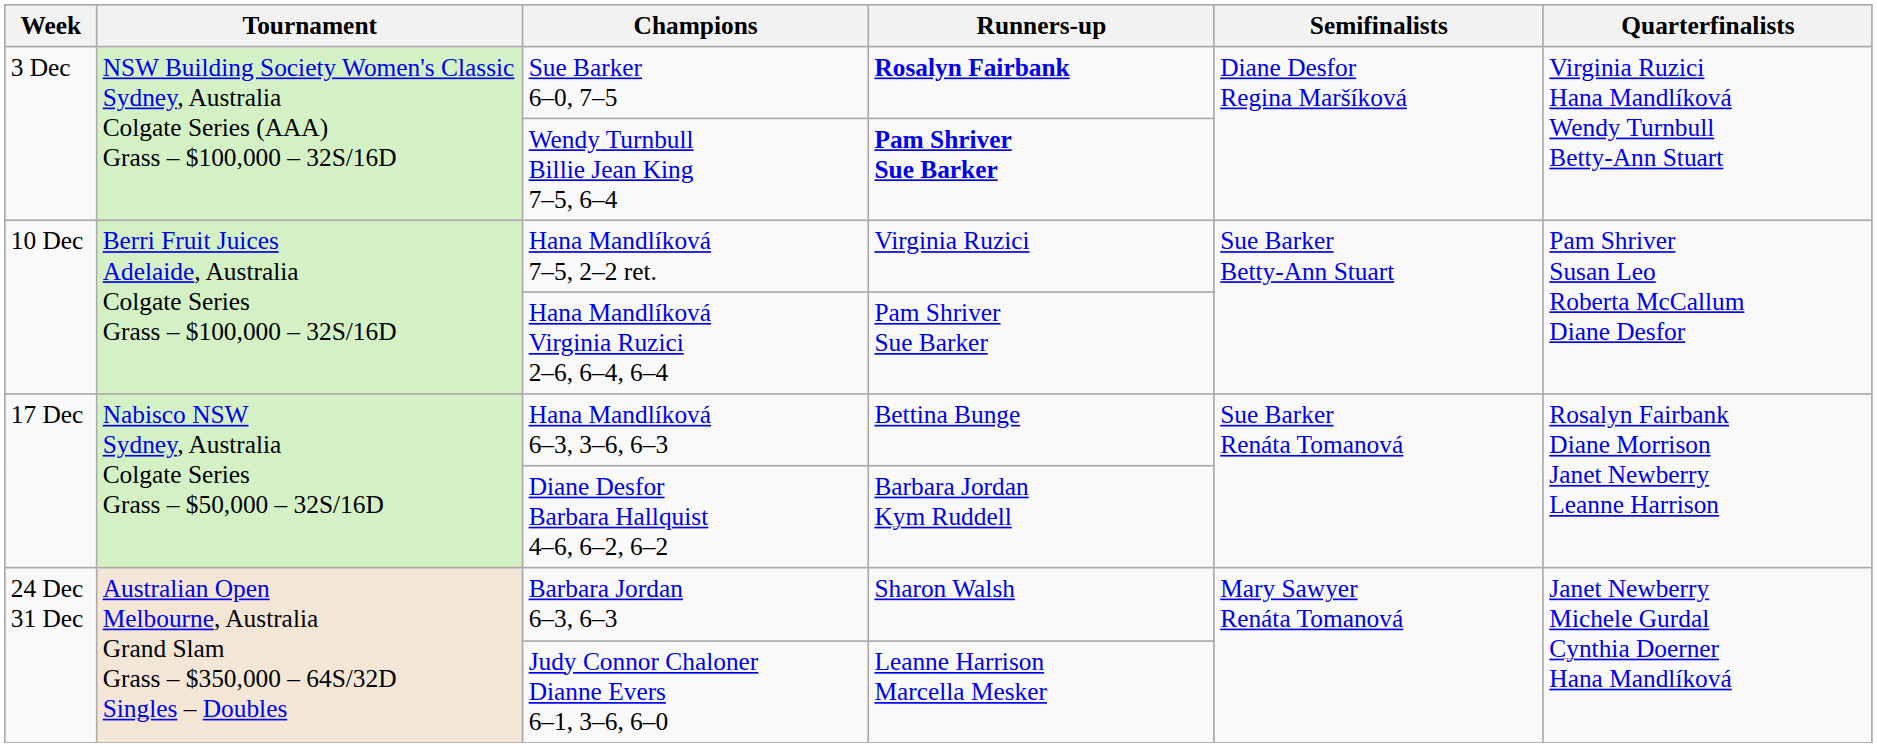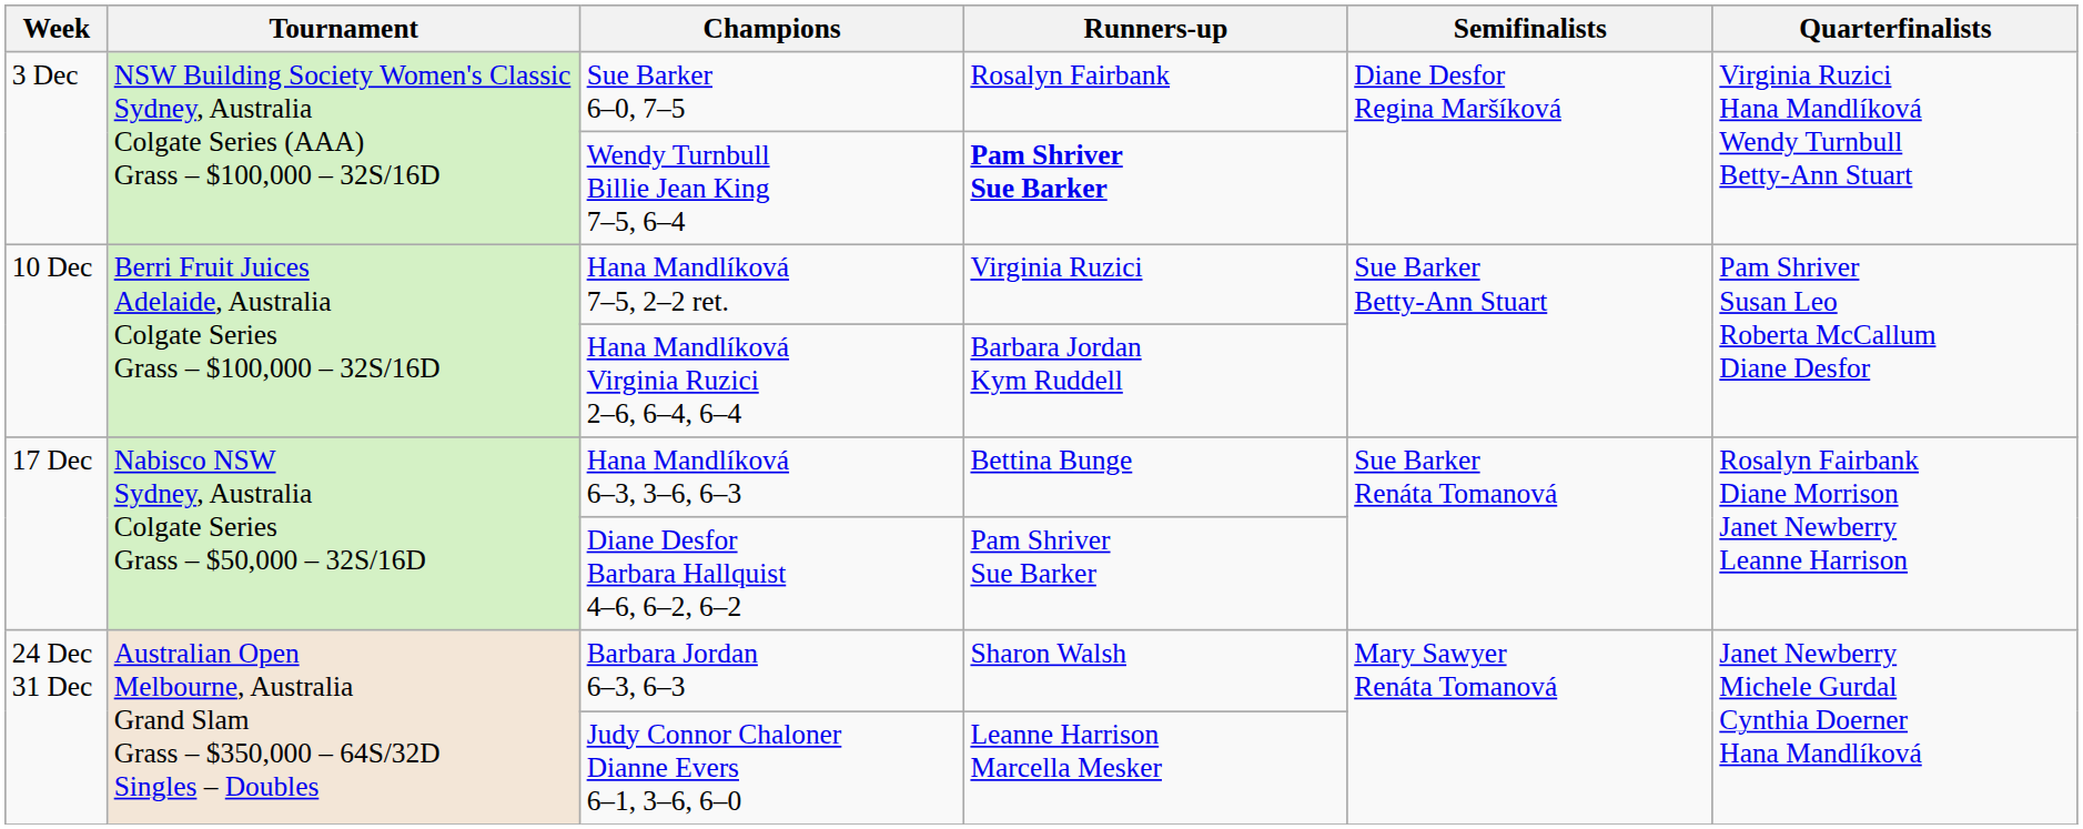Sue Barker 6–0, 7–5 | Runners-up: bold -> normal
Hana Mandlíková Virginia Ruzici 2–6, 6–4, 6–4 | Runners-up: Pam Shriver Sue Barker -> Barbara Jordan Kym Ruddell
Diane Desfor Barbara Hallquist 4–6, 6–2, 6–2 | Runners-up: Barbara Jordan Kym Ruddell -> Pam Shriver Sue Barker
